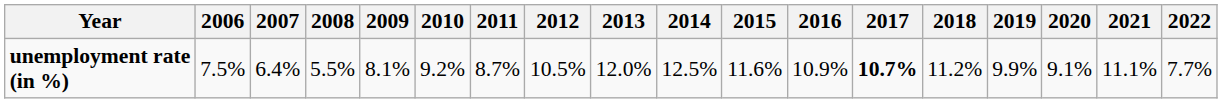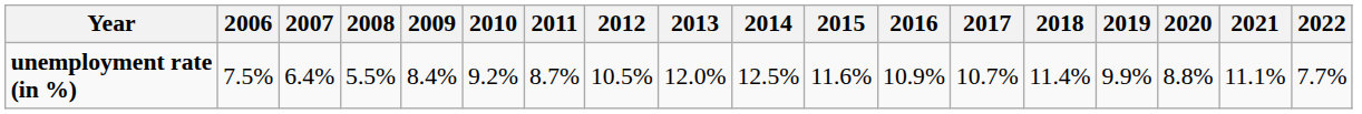unemployment rate (in %) | 2009: 8.1% -> 8.4%
unemployment rate (in %) | 2017: bold -> normal
unemployment rate (in %) | 2018: 11.2% -> 11.4%
unemployment rate (in %) | 2020: 9.1% -> 8.8%
